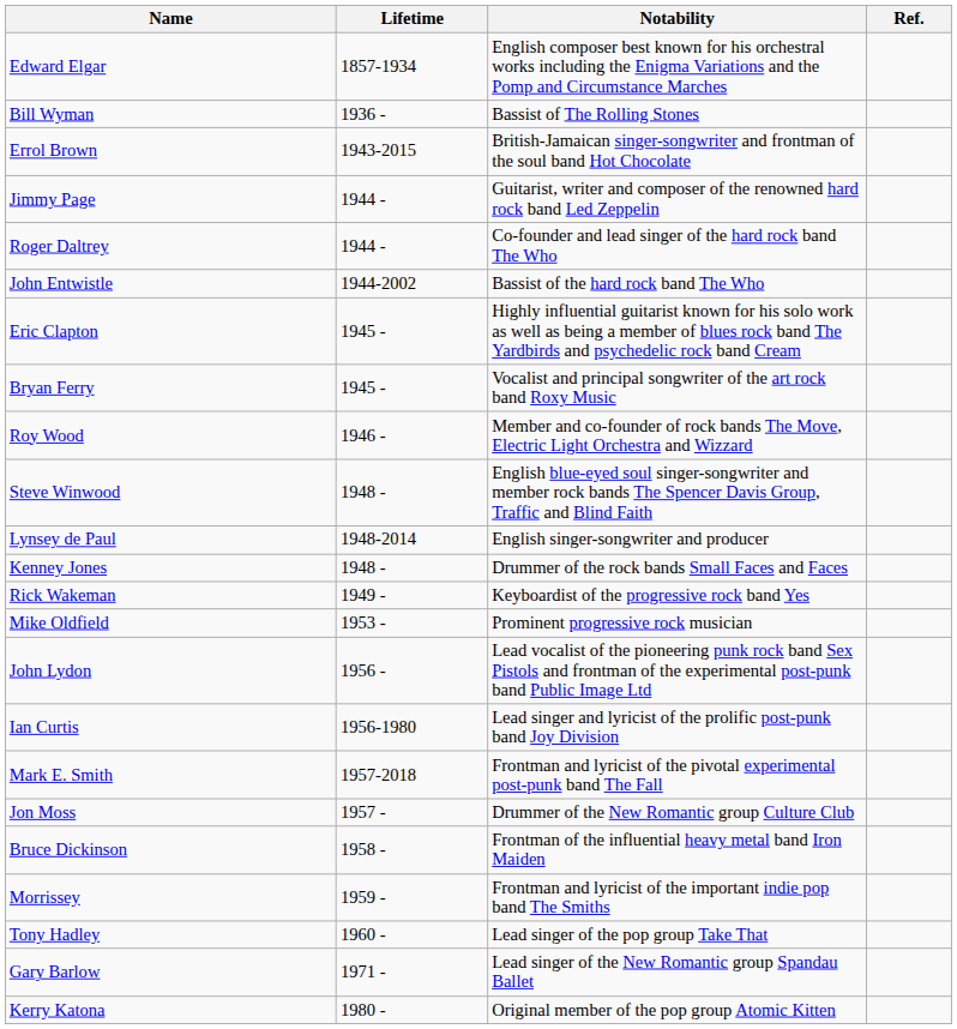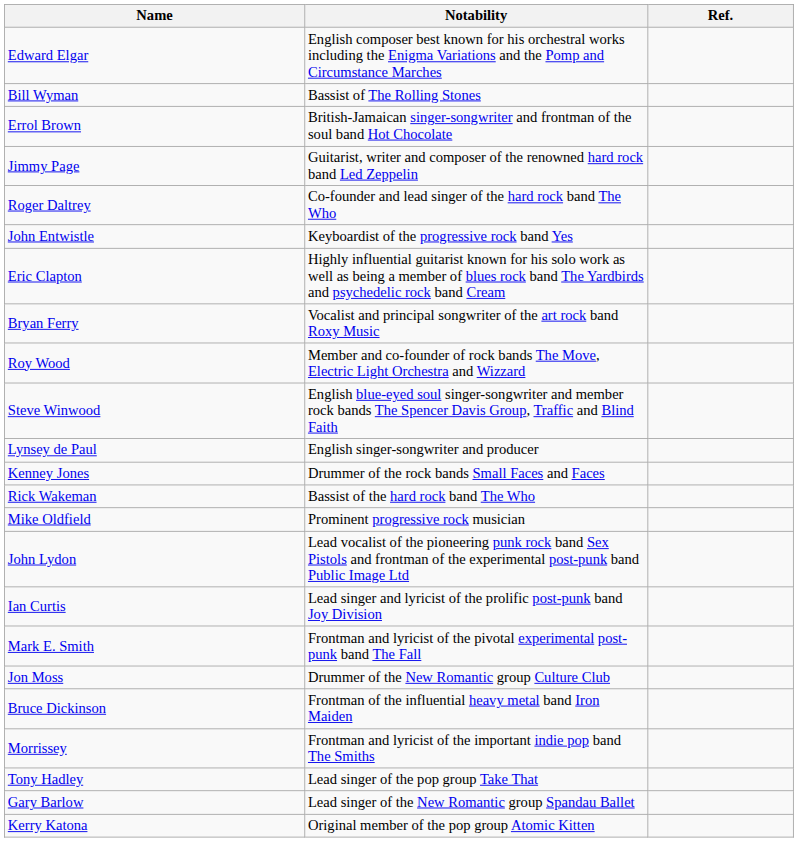- column: Lifetime | 1857-1934 | 1936 - | 1943-2015 | 1944 - | 1944 - | 1944-2002 | 1945 - | 1945 - | 1946 - | 1948 - | 1948-2014 | 1948 - | 1949 - | 1953 - | 1956 - | 1956-1980 | 1957-2018 | 1957 - | 1958 - | 1959 - | 1960 - | 1971 - | 1980 -
John Entwistle | Notability: Bassist of the hard rock band The Who -> Keyboardist of the progressive rock band Yes
Rick Wakeman | Notability: Keyboardist of the progressive rock band Yes -> Bassist of the hard rock band The Who
